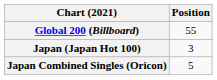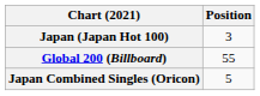rows swapped: Global 200 (Billboard) <-> Japan (Japan Hot 100)
